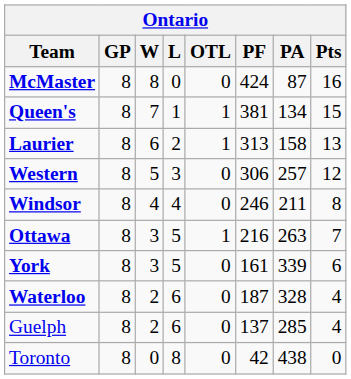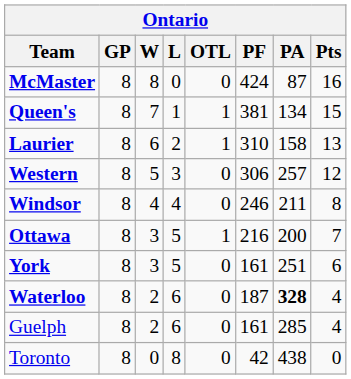Laurier | PF: 313 -> 310
Ottawa | PA: 263 -> 200
York | PA: 339 -> 251
Waterloo | PA: normal -> bold
Guelph | PF: 137 -> 161
